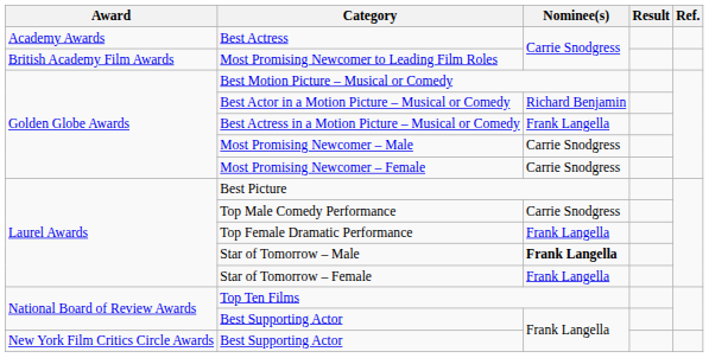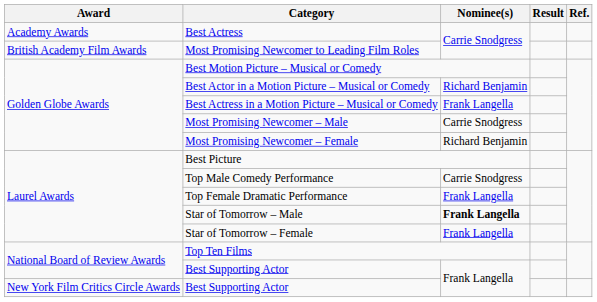Most Promising Newcomer – Female | Nominee(s): Carrie Snodgress -> Richard Benjamin
